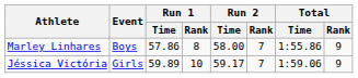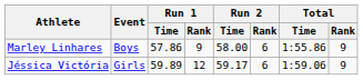Marley Linhares | Run 1 / Rank: 8 -> 9
Marley Linhares | Run 2 / Rank: 7 -> 6
Jéssica Victória | Run 1 / Rank: 10 -> 12
Jéssica Victória | Run 2 / Rank: 7 -> 6
